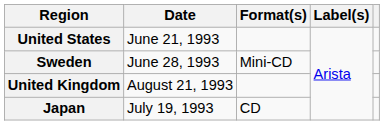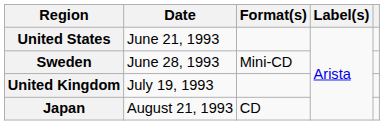United Kingdom | Date: August 21, 1993 -> July 19, 1993
Japan | Date: July 19, 1993 -> August 21, 1993
